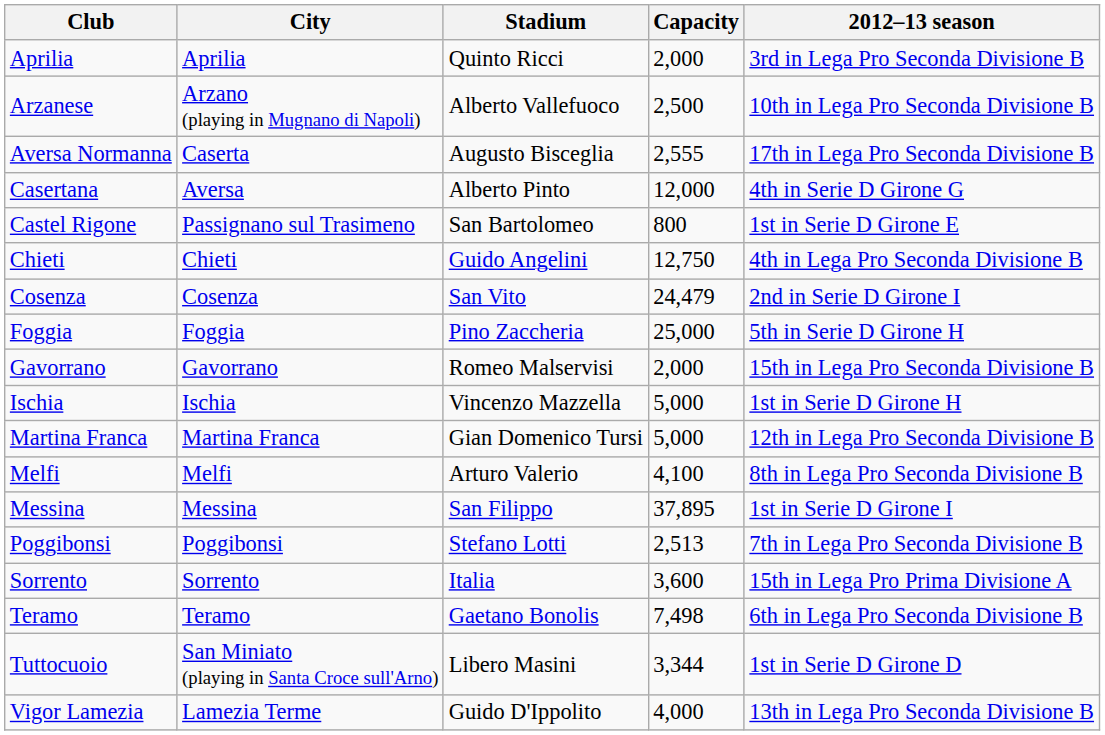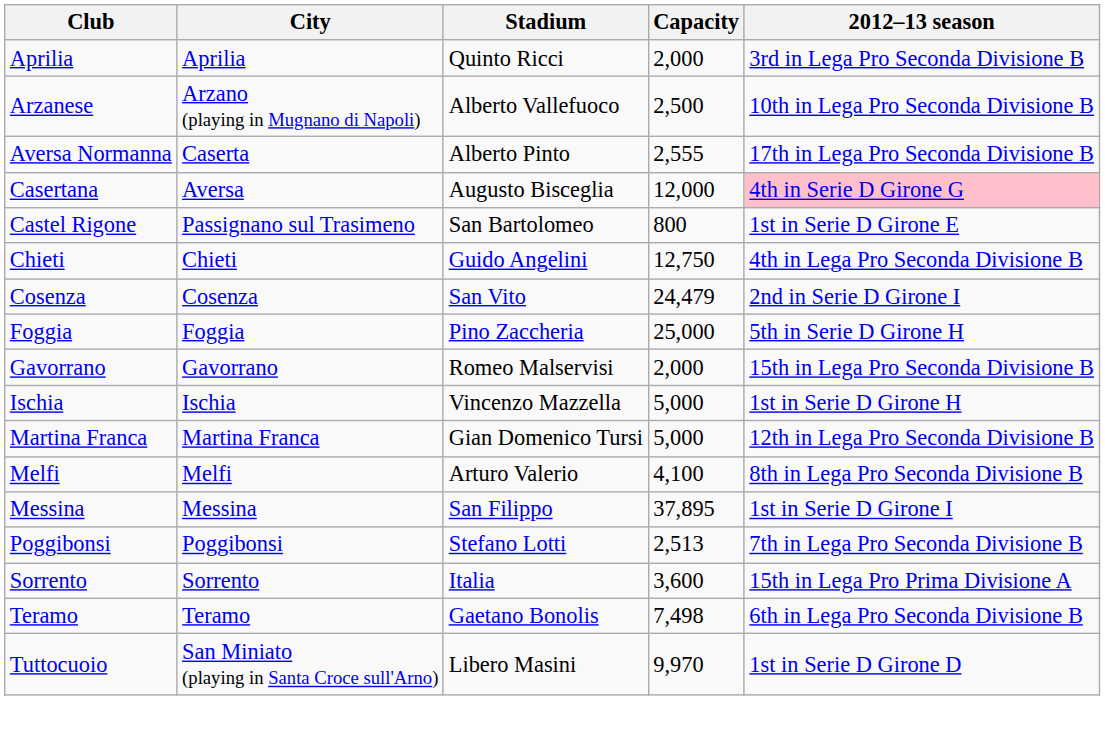Aversa Normanna | Stadium: Augusto Bisceglia -> Alberto Pinto
Casertana | Stadium: Alberto Pinto -> Augusto Bisceglia
Casertana | 2012–13 season: no background -> pink background
Tuttocuoio | Capacity: 3,344 -> 9,970
- row: Vigor Lamezia | Lamezia Terme | Guido D'Ippolito | 4,000 | 13th in Lega Pro Seconda Divisione B
